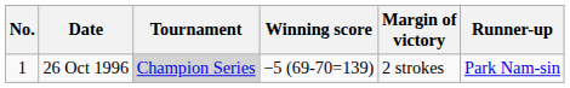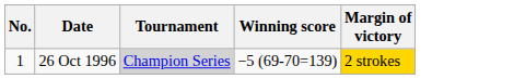- column: Runner-up | Park Nam-sin
26 Oct 1996 | Margin of victory: no background -> gold background
